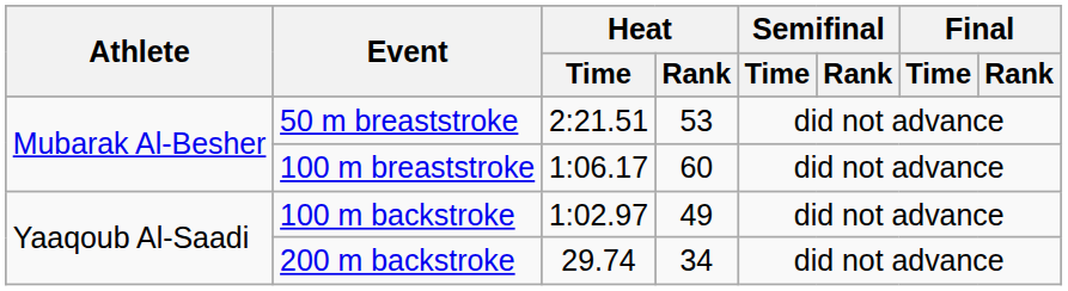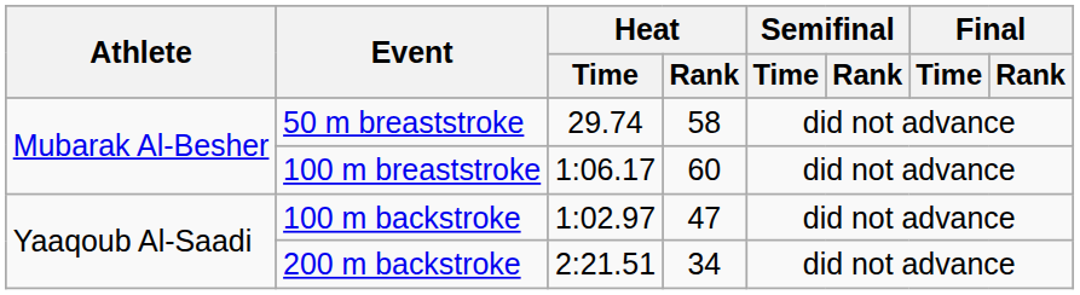50 m breaststroke | Heat / Time: 2:21.51 -> 29.74
50 m breaststroke | Heat / Rank: 53 -> 58
100 m backstroke | Heat / Rank: 49 -> 47
200 m backstroke | Heat / Time: 29.74 -> 2:21.51
